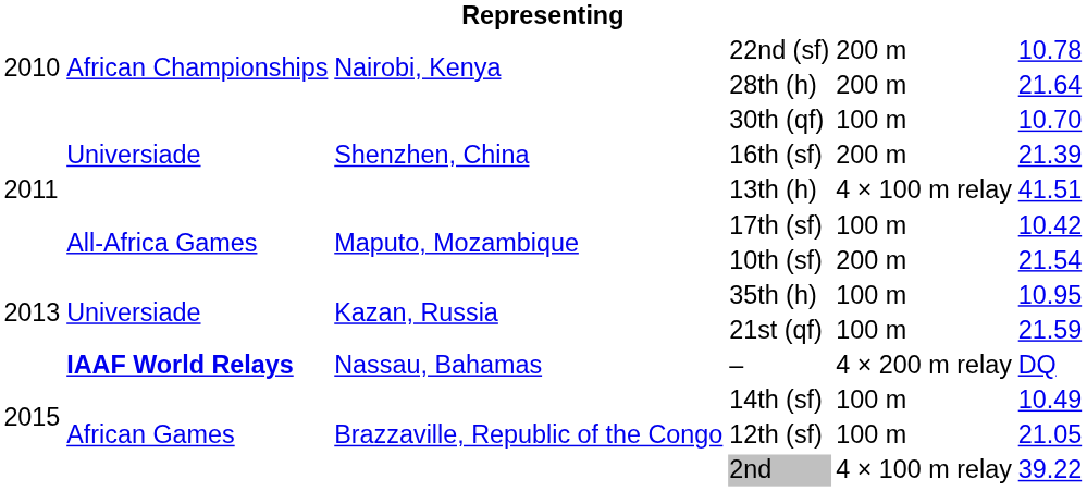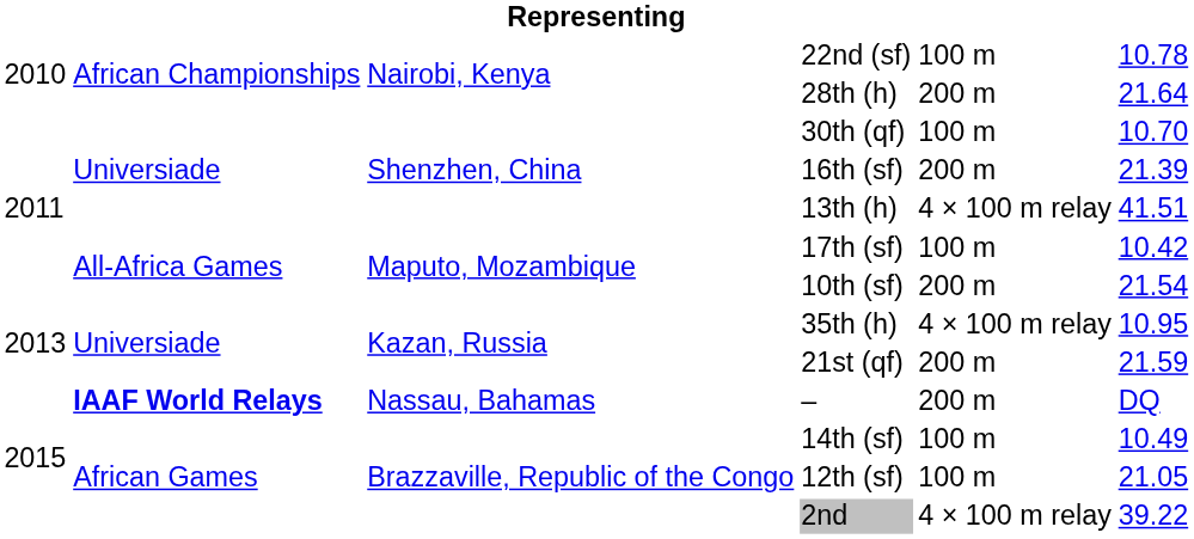22nd (sf) | column 5: 200 m -> 100 m
35th (h) | column 5: 100 m -> 4 × 100 m relay
21st (qf) | column 5: 100 m -> 200 m
– | column 5: 4 × 200 m relay -> 200 m
